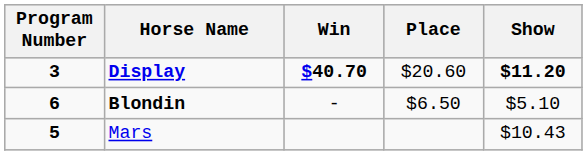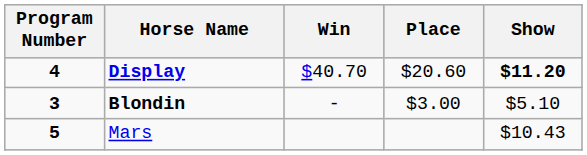Display | Program Number: 3 -> 4
Display | Win: bold -> normal
Blondin | Program Number: 6 -> 3
Blondin | Place: $6.50 -> $3.00
